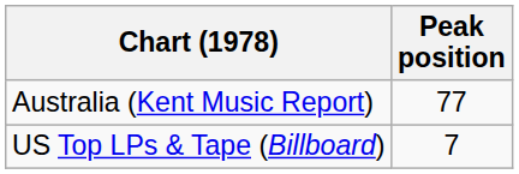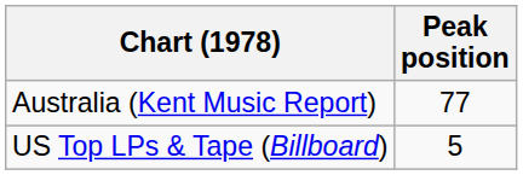US Top LPs & Tape (Billboard) | Peak position: 7 -> 5
